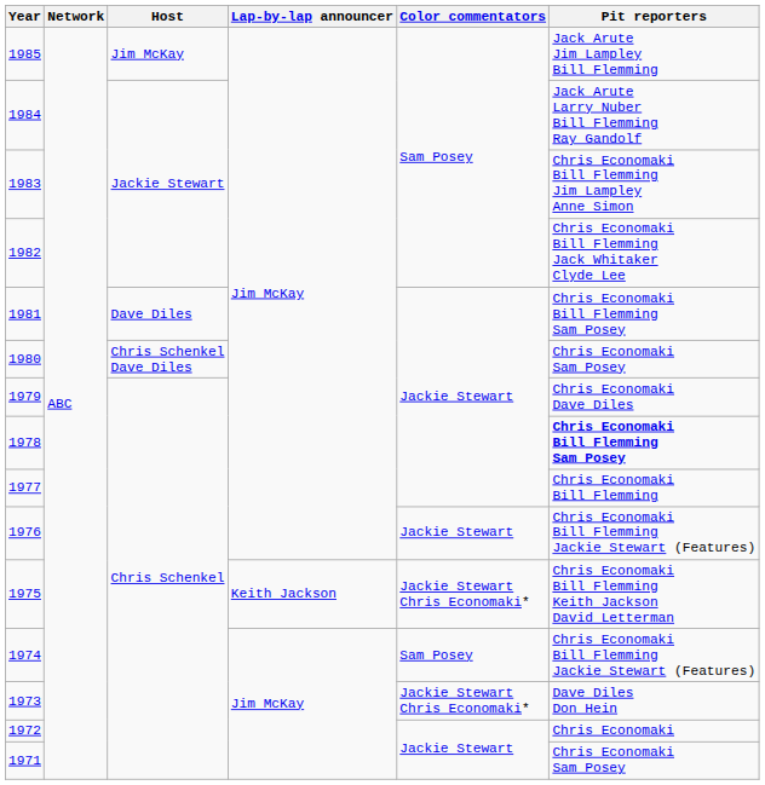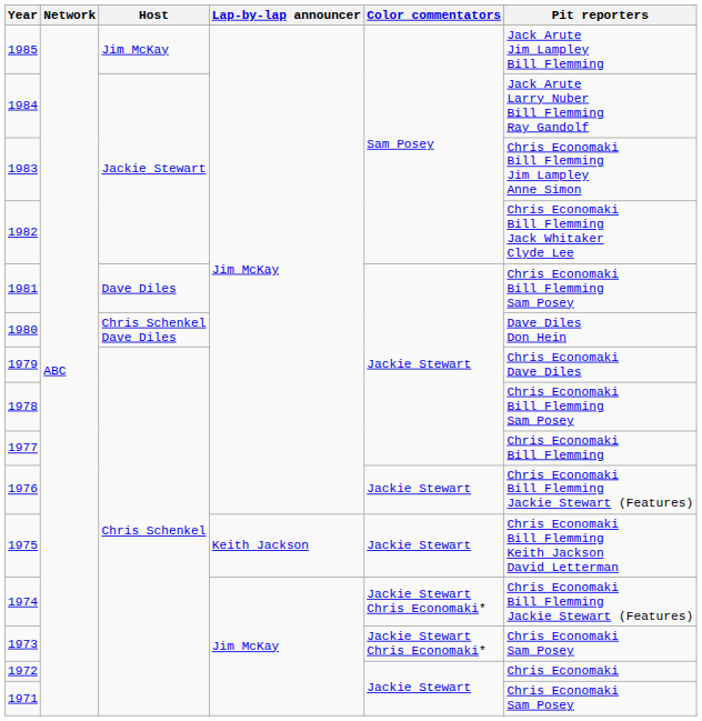1980 | Pit reporters: Chris Economaki Sam Posey -> Dave Diles Don Hein
1978 | Pit reporters: bold -> normal
1975 | Color commentators: Jackie Stewart Chris Economaki* -> Jackie Stewart
1974 | Color commentators: Sam Posey -> Jackie Stewart Chris Economaki*
1973 | Pit reporters: Dave Diles Don Hein -> Chris Economaki Sam Posey
